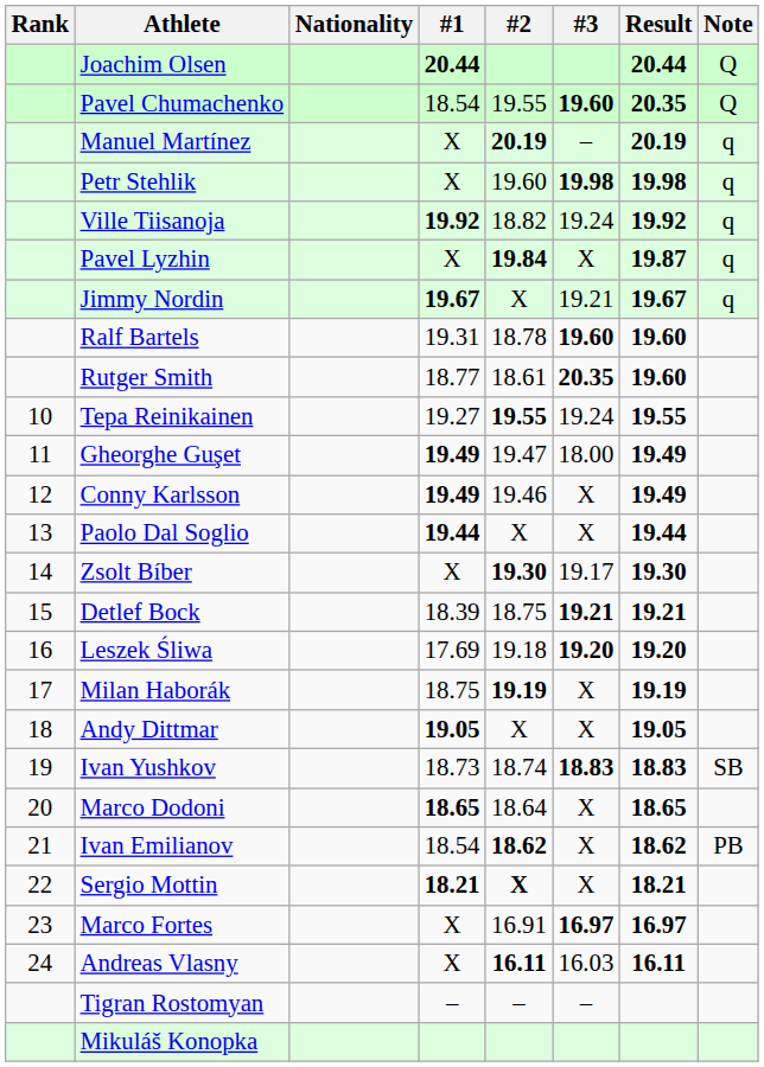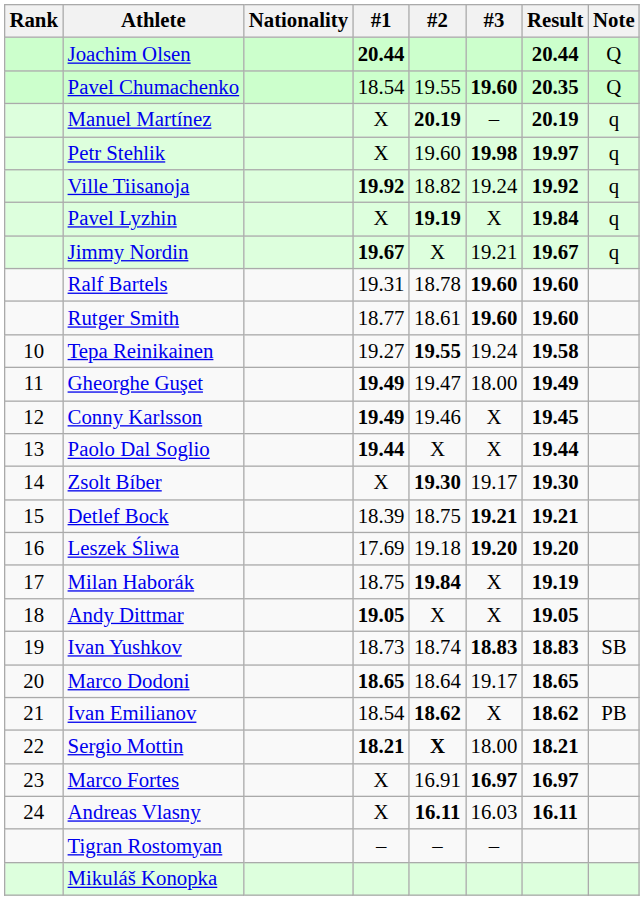Petr Stehlik | Result: 19.98 -> 19.97
Pavel Lyzhin | #2: 19.84 -> 19.19
Pavel Lyzhin | Result: 19.87 -> 19.84
Rutger Smith | #3: 20.35 -> 19.60
Tepa Reinikainen | Result: 19.55 -> 19.58
Conny Karlsson | Result: 19.49 -> 19.45
Milan Haborák | #2: 19.19 -> 19.84
Marco Dodoni | #3: X -> 19.17
Sergio Mottin | #3: X -> 18.00
